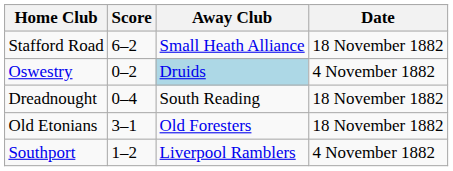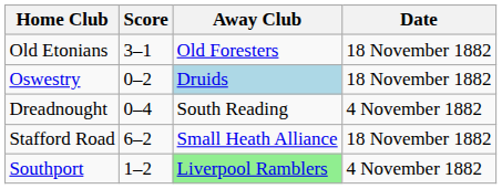rows swapped: Old Etonians <-> Stafford Road
Oswestry | Date: 4 November 1882 -> 18 November 1882
Dreadnought | Date: 18 November 1882 -> 4 November 1882
Southport | Away Club: no background -> lightgreen background
